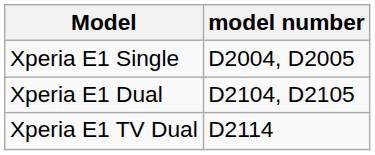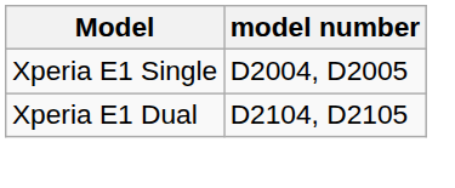- row: Xperia E1 TV Dual | D2114
